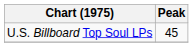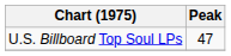U.S. Billboard Top Soul LPs | Peak: 45 -> 47
